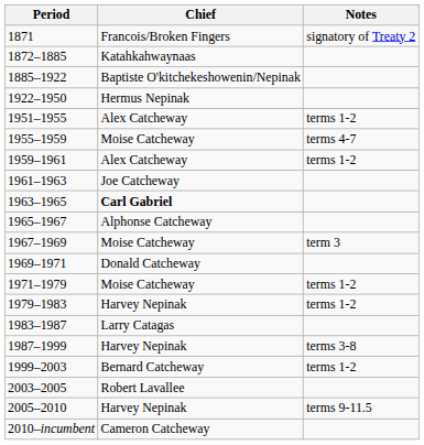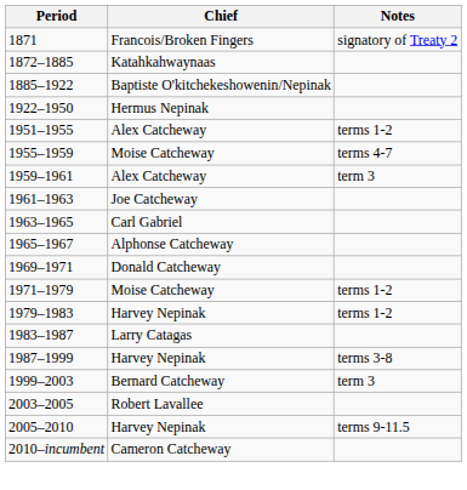1959–1961 | Notes: terms 1-2 -> term 3
1963–1965 | Chief: bold -> normal
- row: 1967–1969 | Moise Catcheway | term 3
1999–2003 | Notes: terms 1-2 -> term 3
